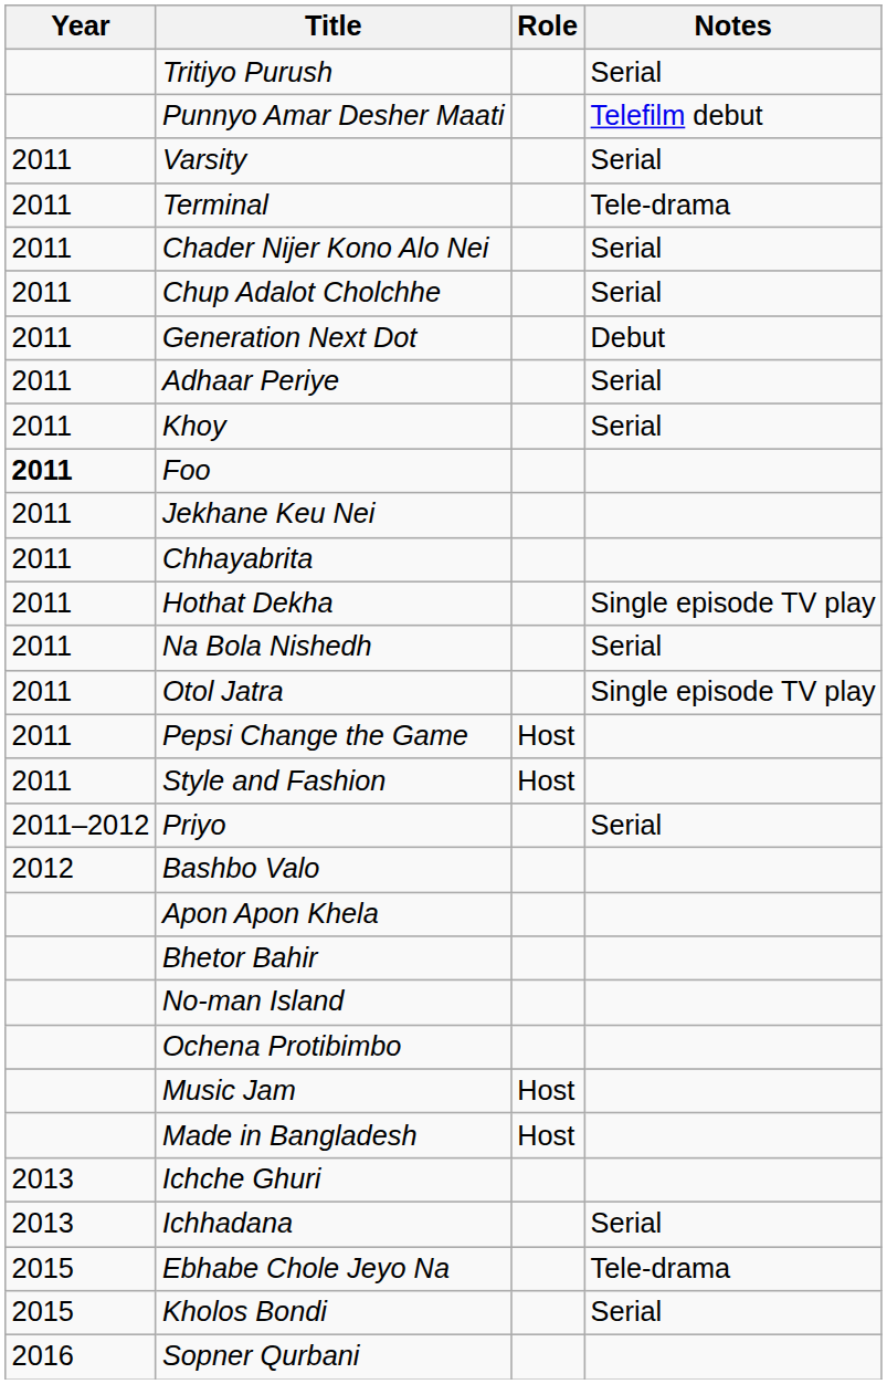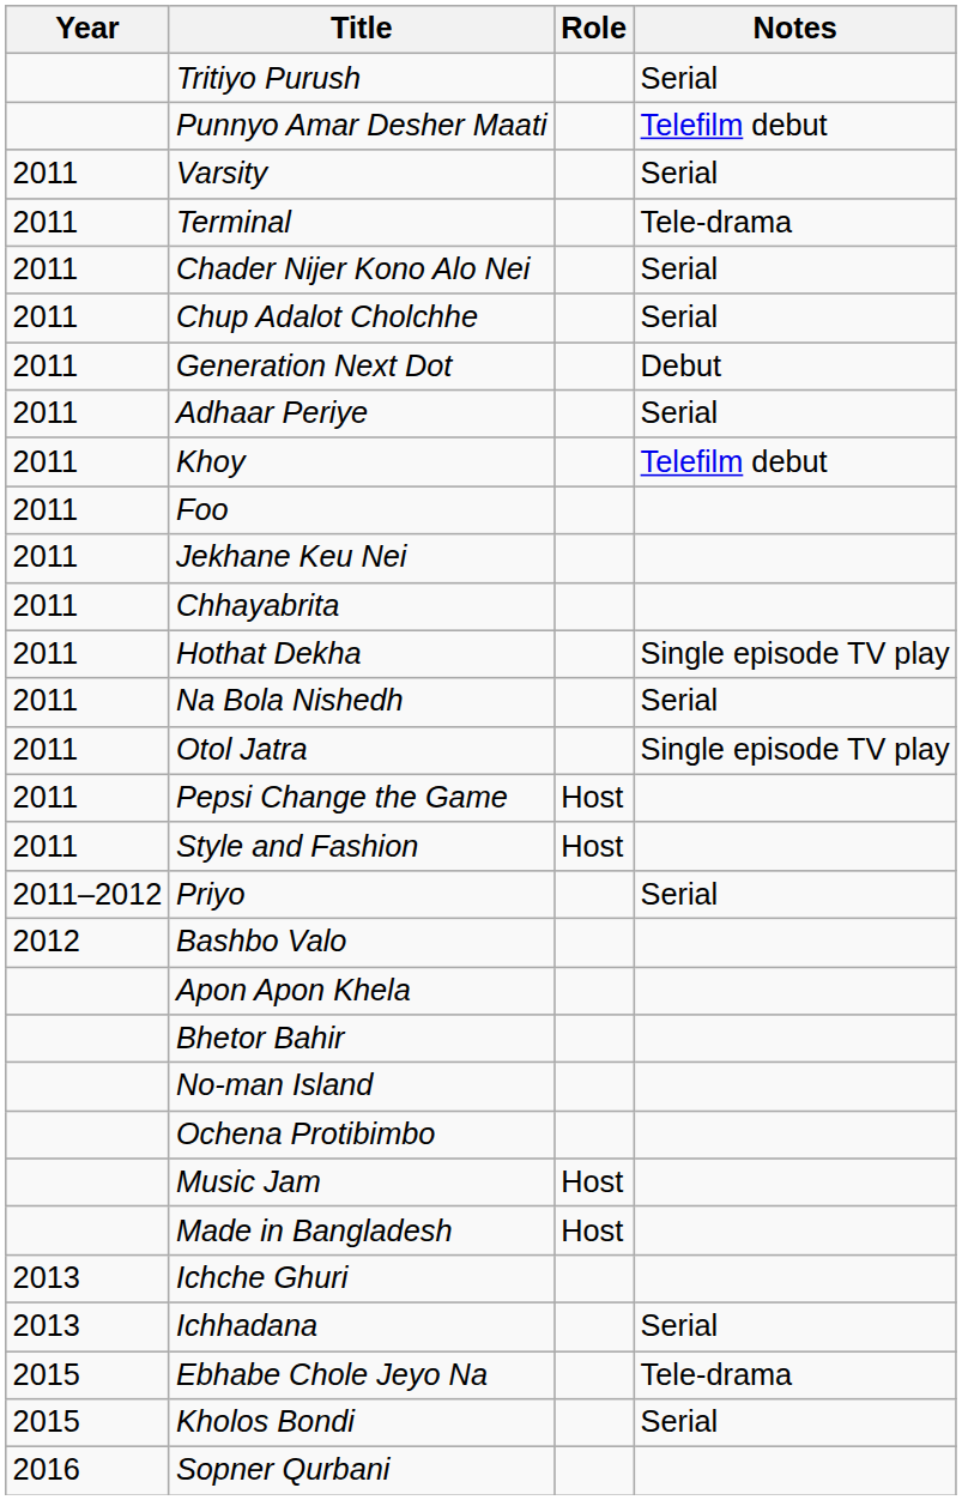Khoy | Notes: Serial -> Telefilm debut
Foo | Year: bold -> normal
